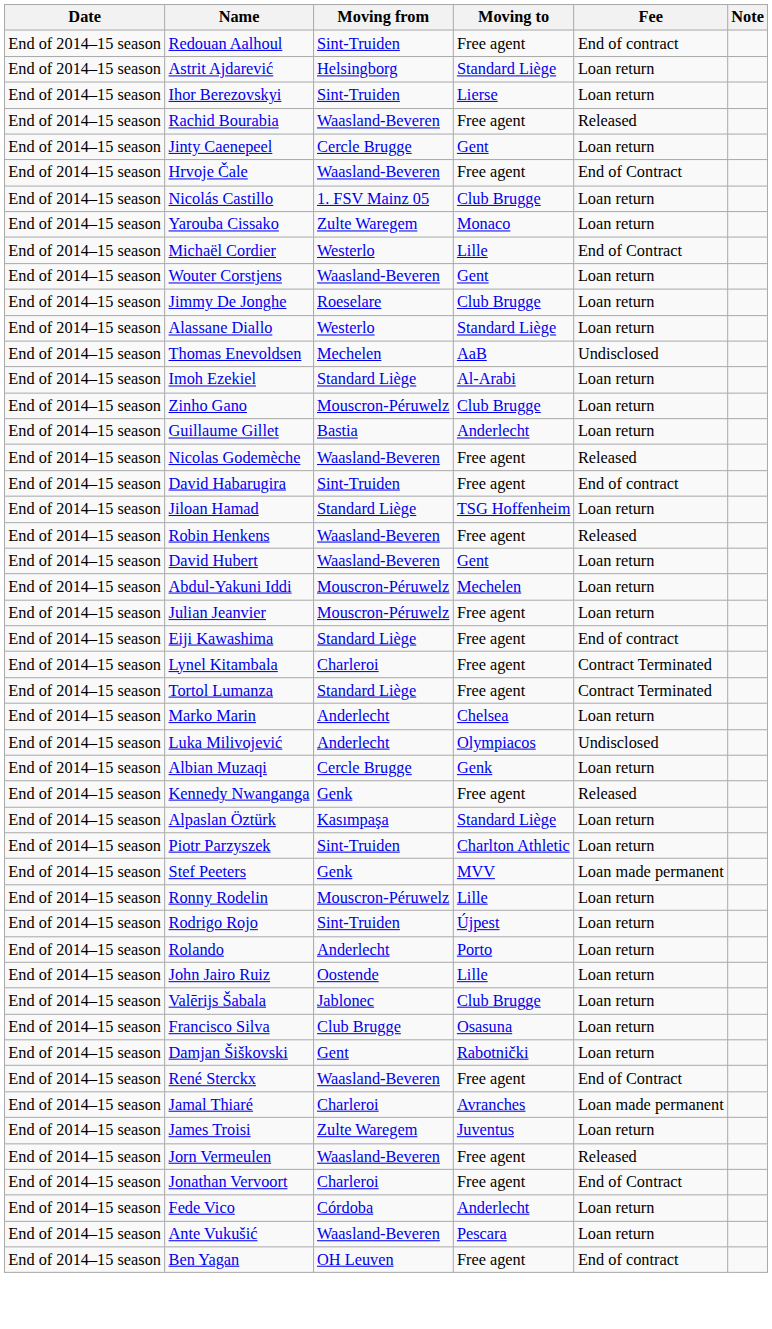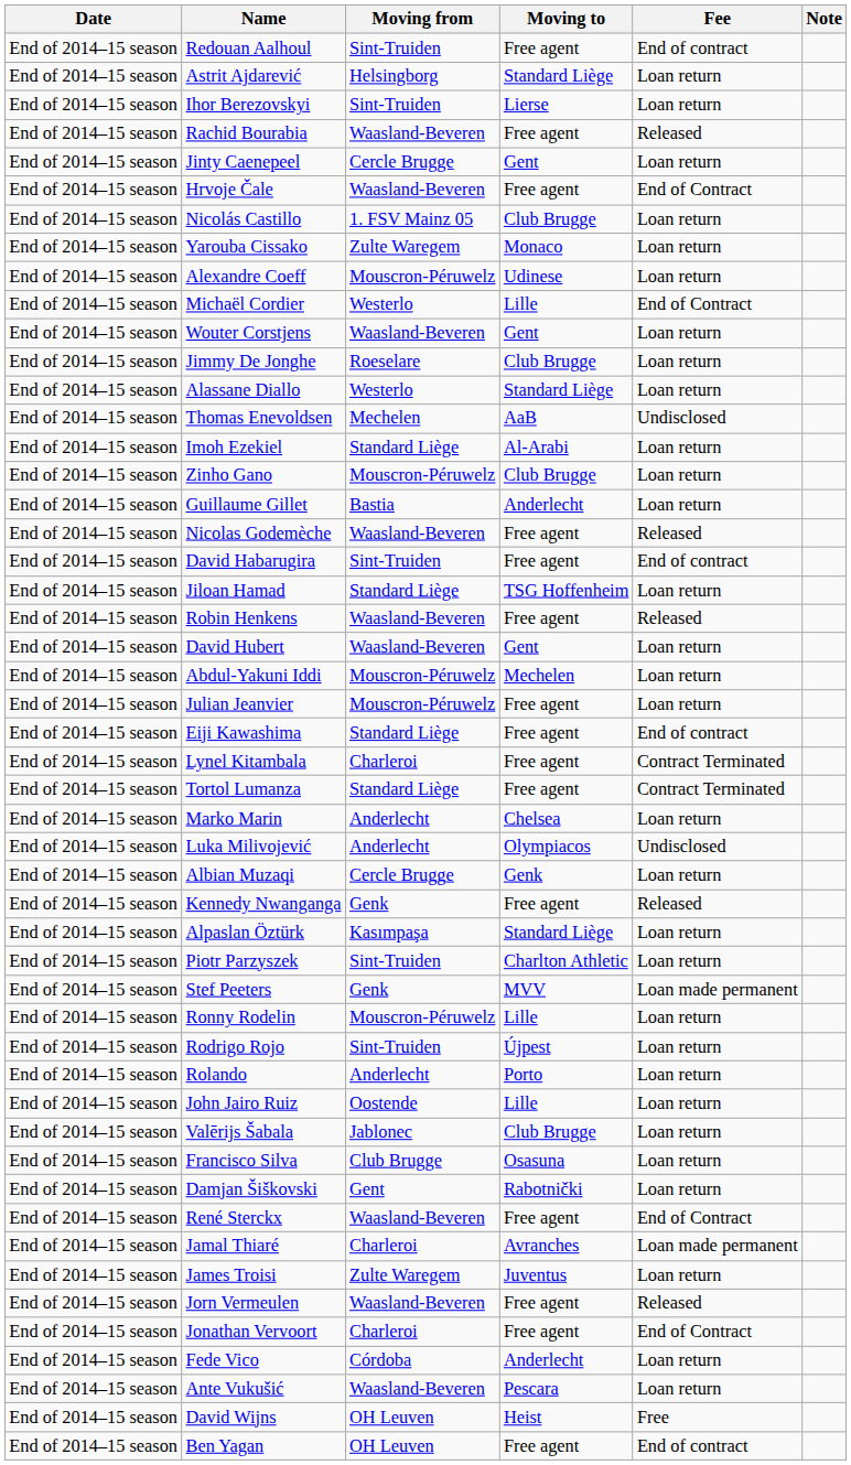+ row: End of 2014–15 season | Alexandre Coeff | Mouscron-Péruwelz | Udinese | Loan return
+ row: End of 2014–15 season | David Wijns | OH Leuven | Heist | Free
